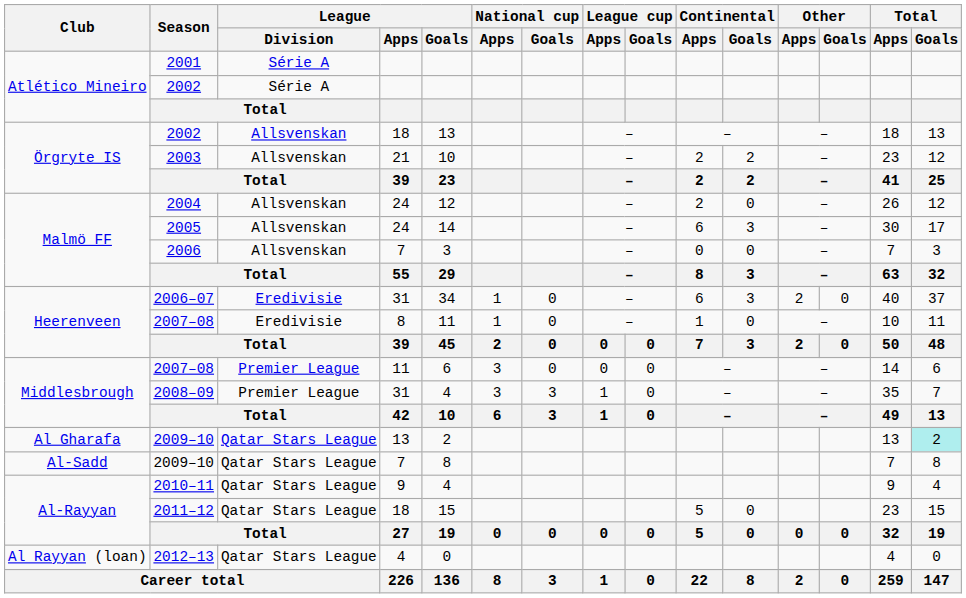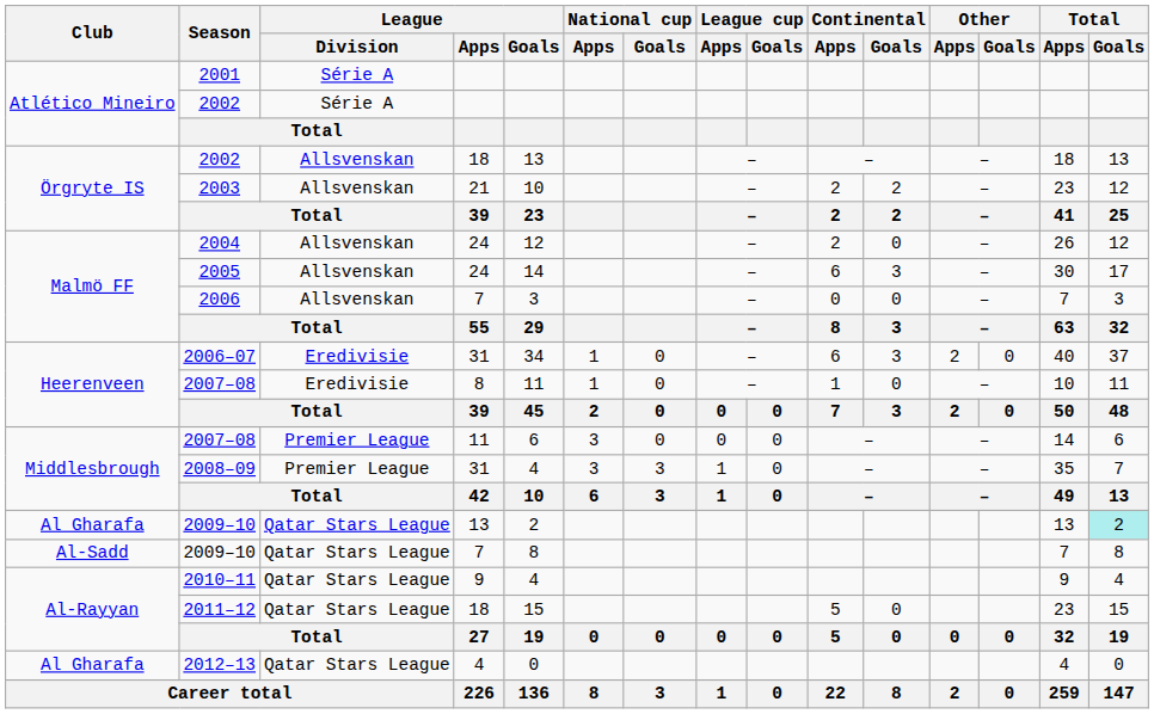2012–13 | Club: Al Rayyan (loan) -> Al Gharafa
